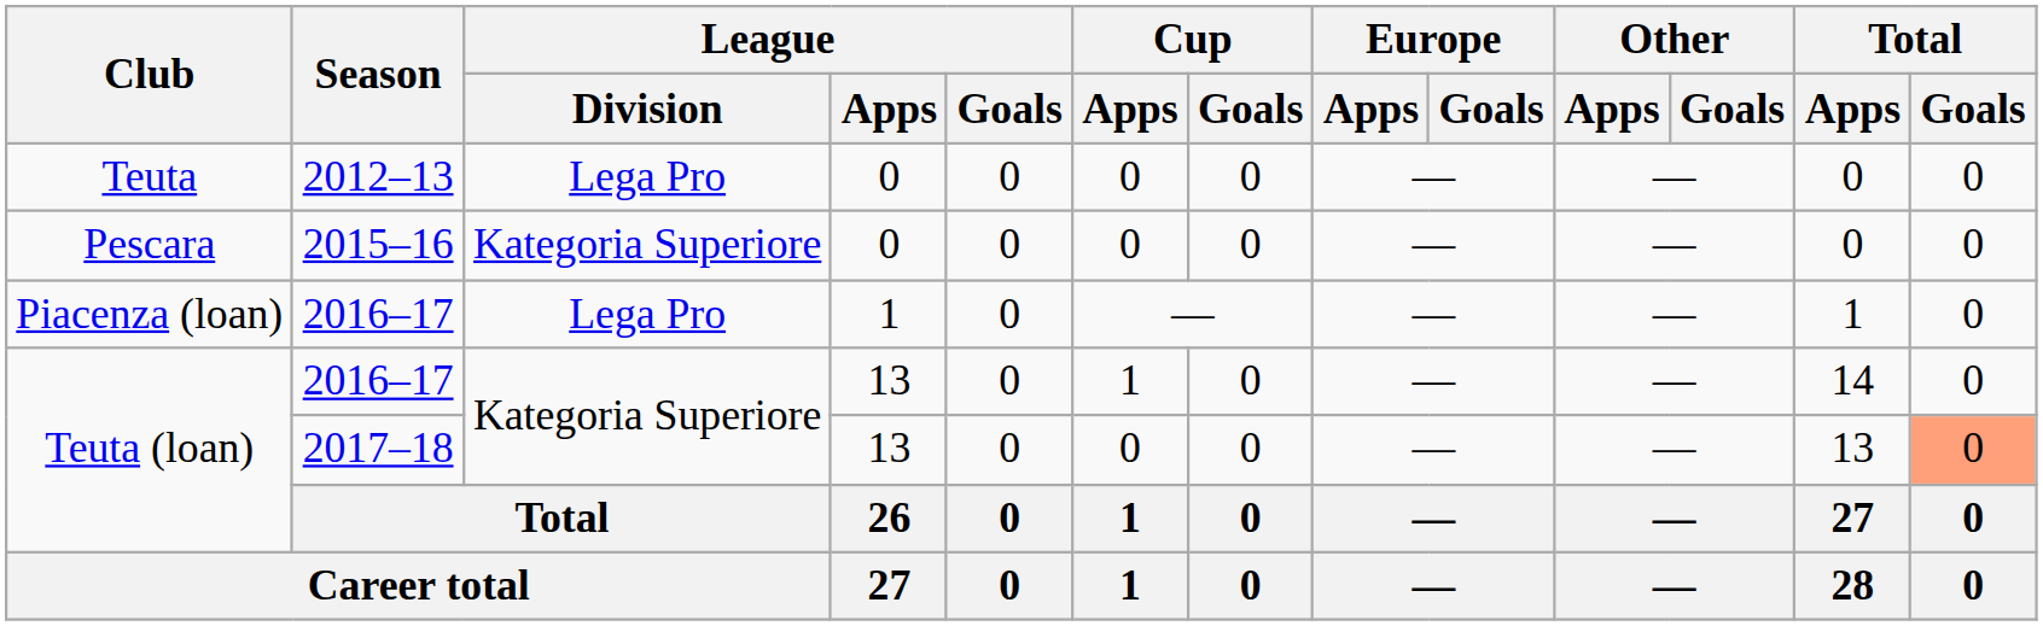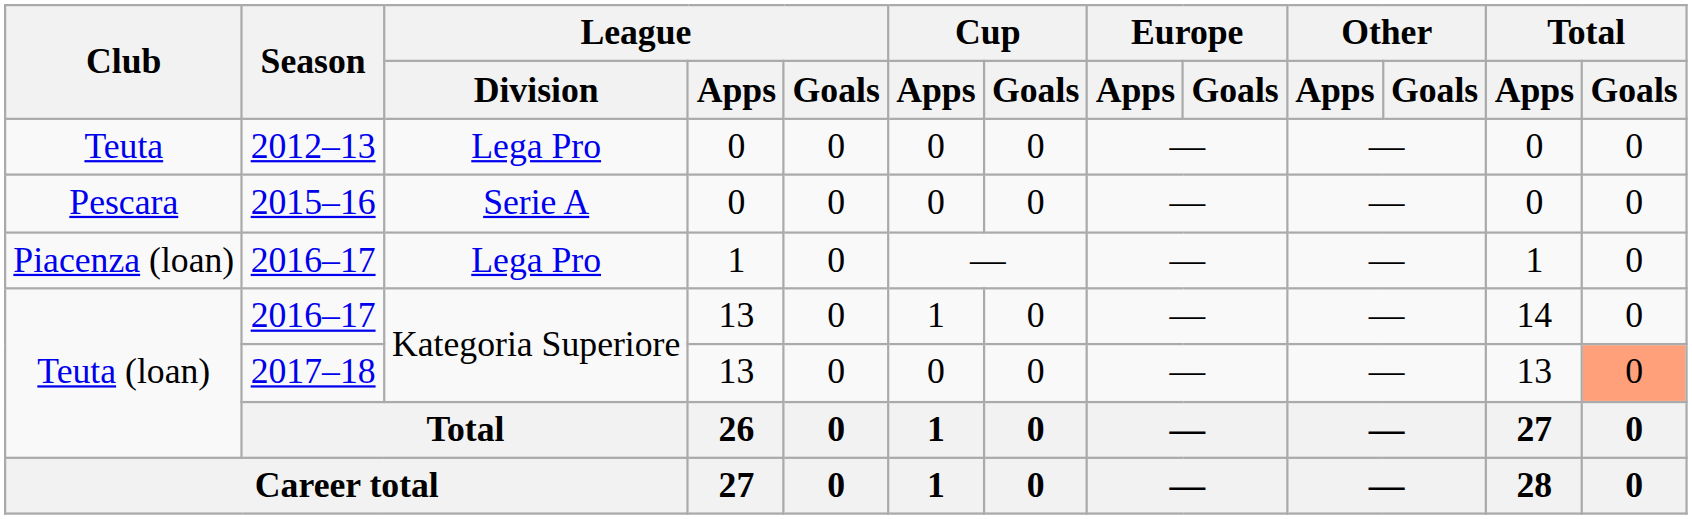Pescara | League / Division: Kategoria Superiore -> Serie A
